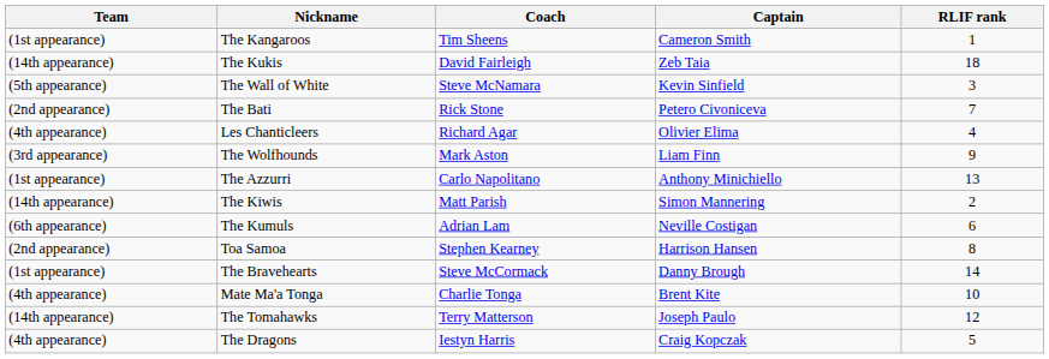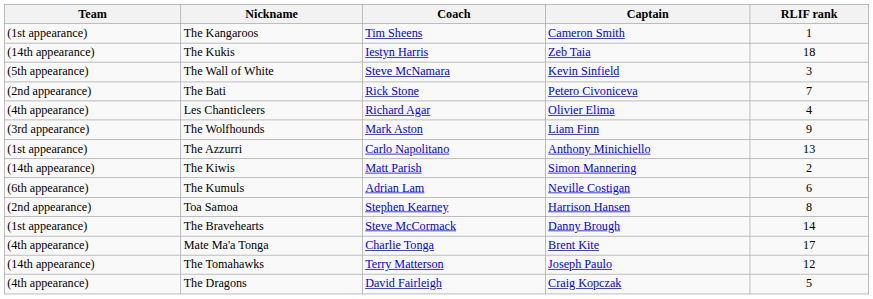The Kukis | Coach: David Fairleigh -> Iestyn Harris
Mate Ma'a Tonga | RLIF rank: 10 -> 17
The Dragons | Coach: Iestyn Harris -> David Fairleigh
